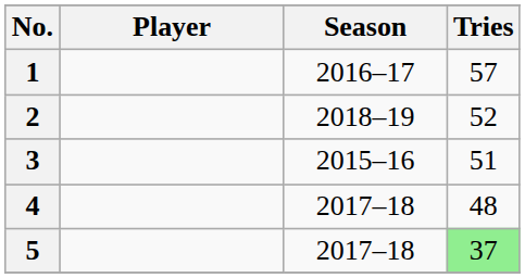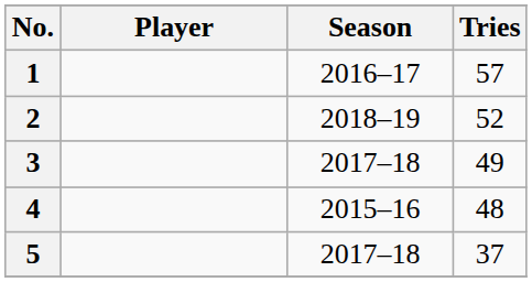3 | Season: 2015–16 -> 2017–18
3 | Tries: 51 -> 49
4 | Season: 2017–18 -> 2015–16
5 | Tries: lightgreen background -> no background
